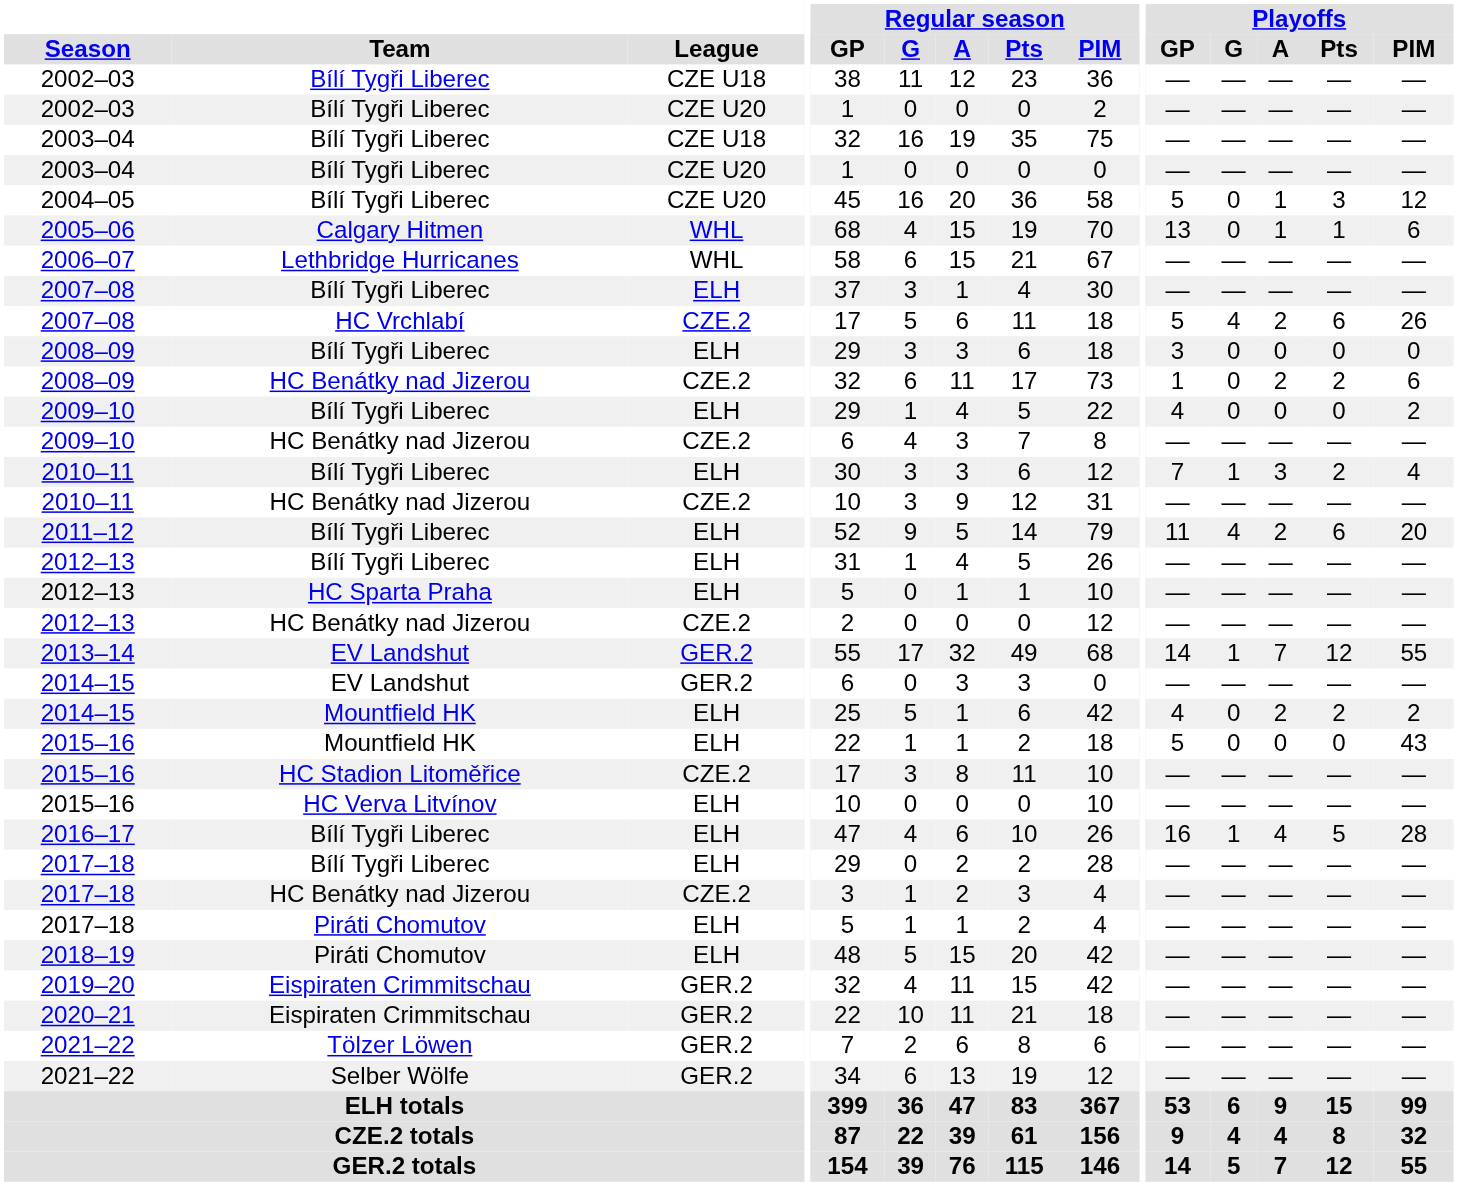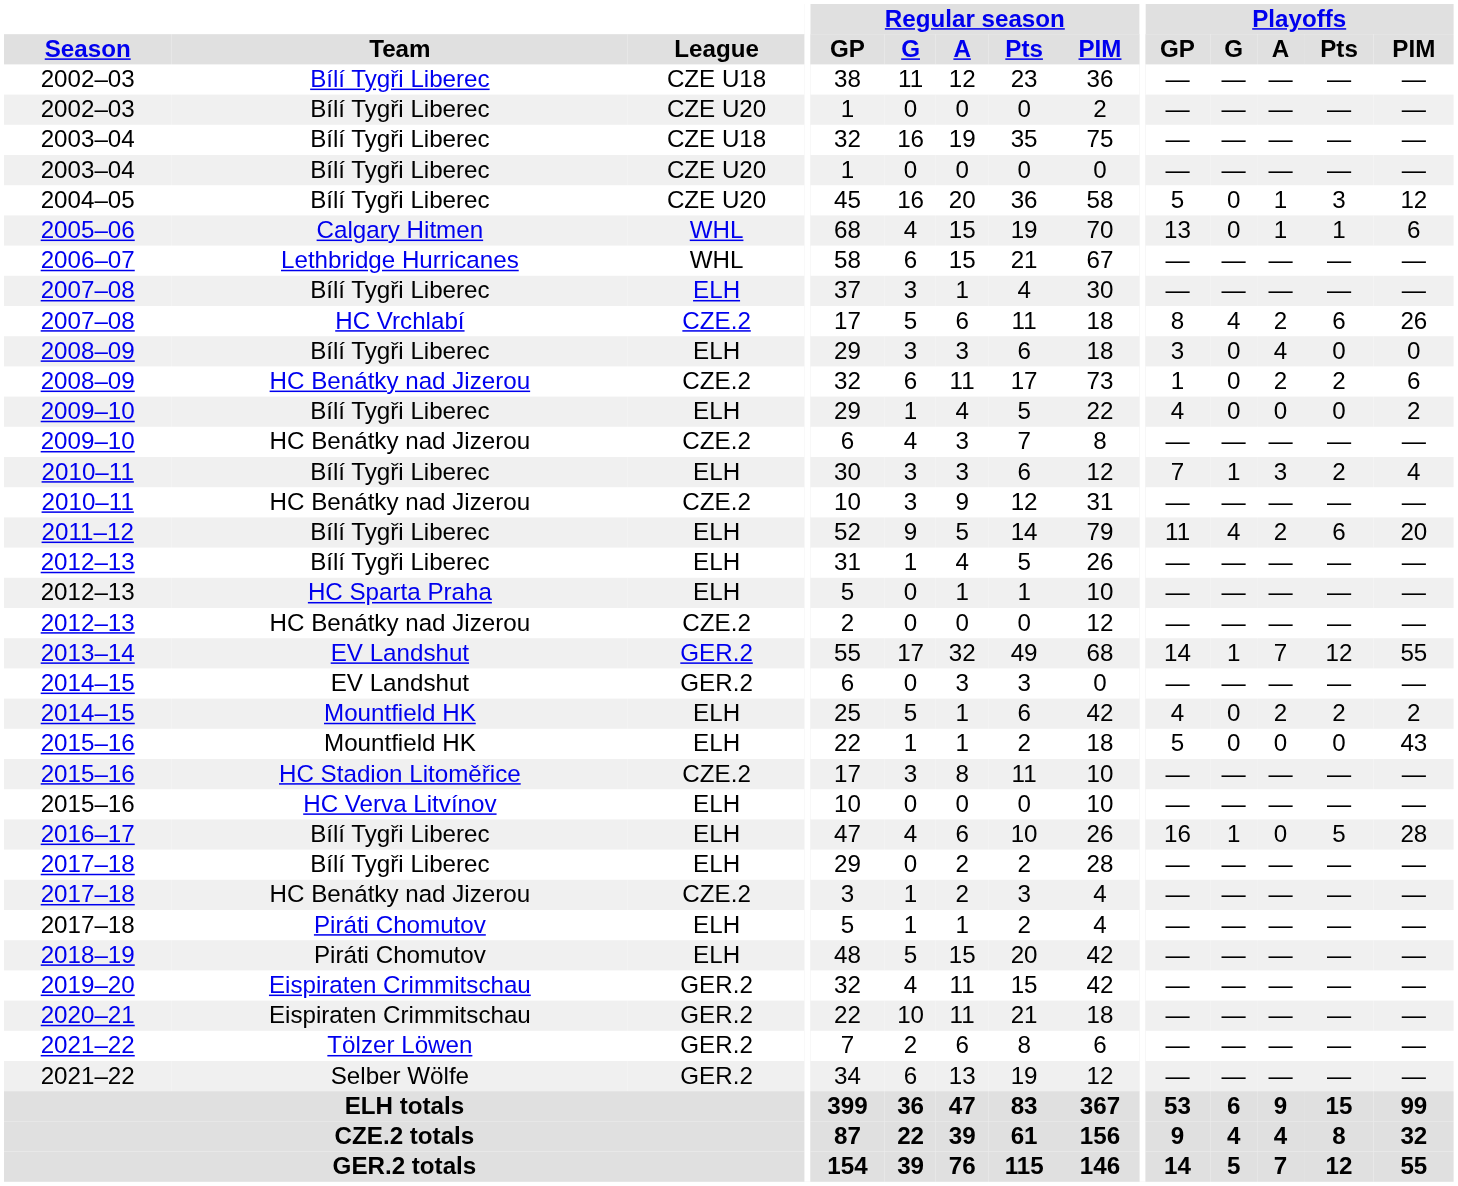2007–08 / HC Vrchlabí | Playoffs / GP: 5 -> 8
2008–09 / Bílí Tygři Liberec | Playoffs / A: 0 -> 4
2016–17 | Playoffs / A: 4 -> 0
